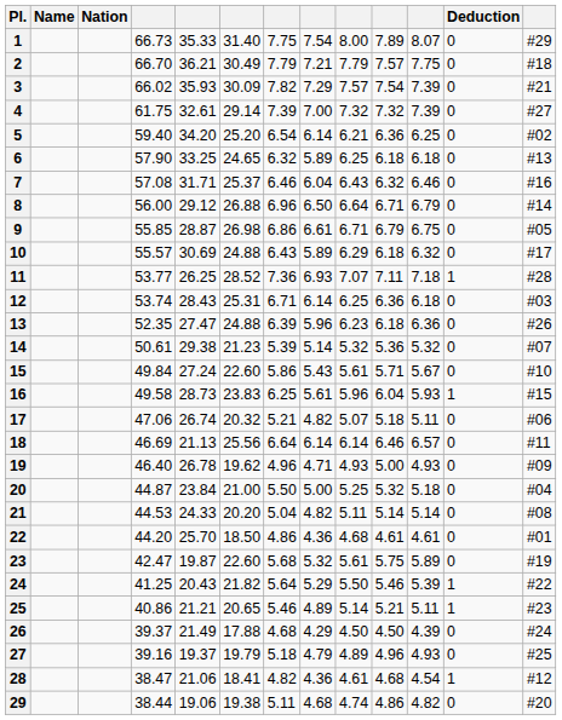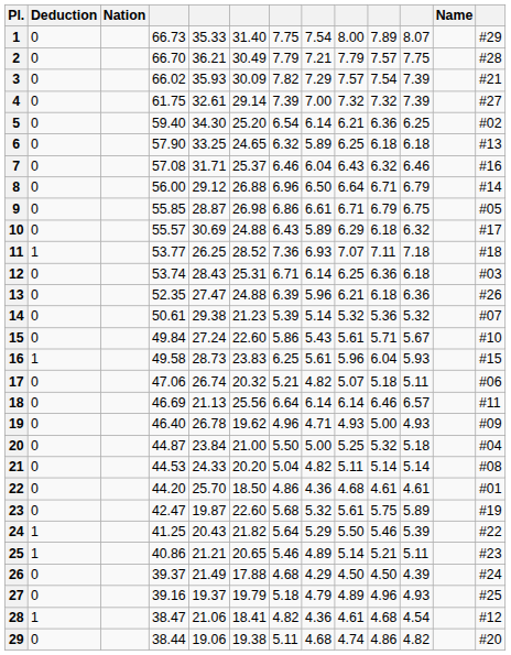columns swapped: Name <-> Deduction
2 | column 13: #18 -> #28
5 | column 5: 34.20 -> 34.30
11 | column 13: #28 -> #18
13 | column 9: 6.23 -> 6.21
